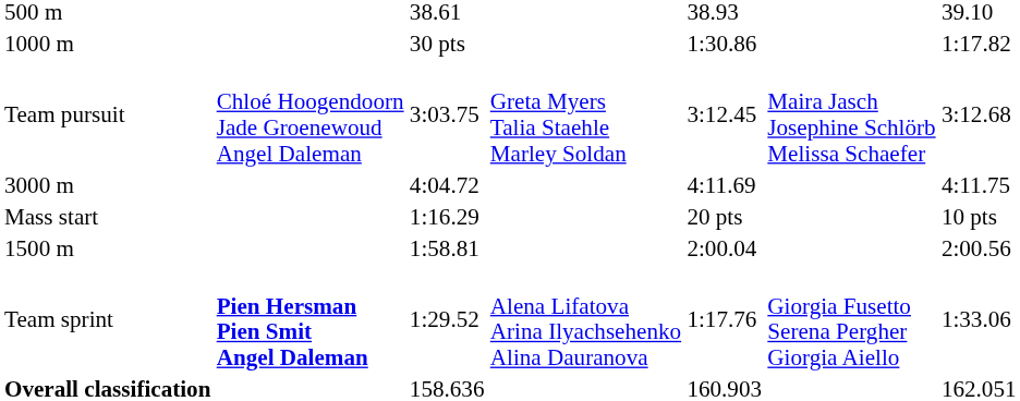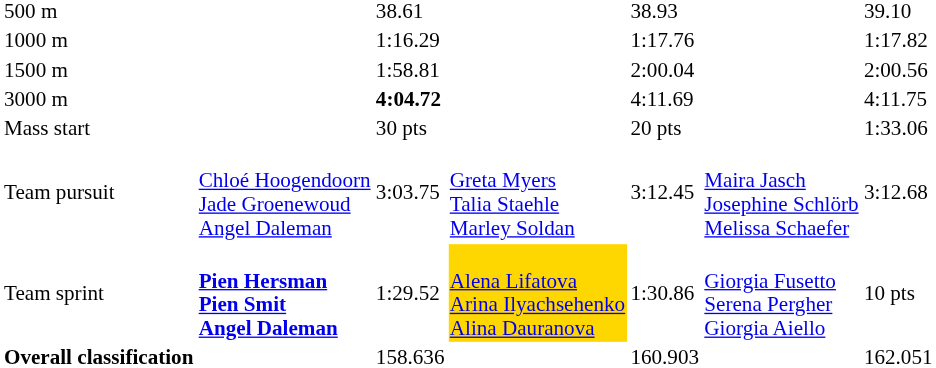1000 m | column 3: 30 pts -> 1:16.29
1000 m | column 5: 1:30.86 -> 1:17.76
rows swapped: 1500 m <-> Team pursuit
3000 m | column 3: normal -> bold
Mass start | column 3: 1:16.29 -> 30 pts
Mass start | column 7: 10 pts -> 1:33.06
Team sprint | column 4: no background -> gold background
Team sprint | column 5: 1:17.76 -> 1:30.86
Team sprint | column 7: 1:33.06 -> 10 pts
